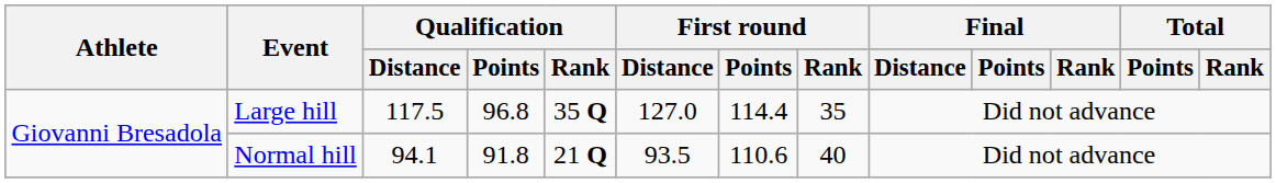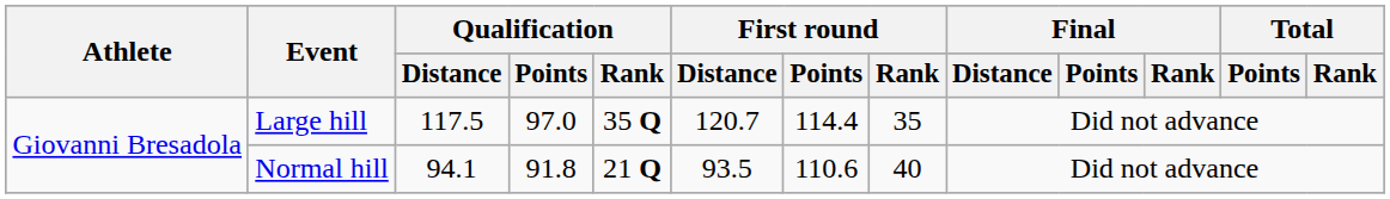Large hill | Qualification / Points: 96.8 -> 97.0
Large hill | First round / Distance: 127.0 -> 120.7
